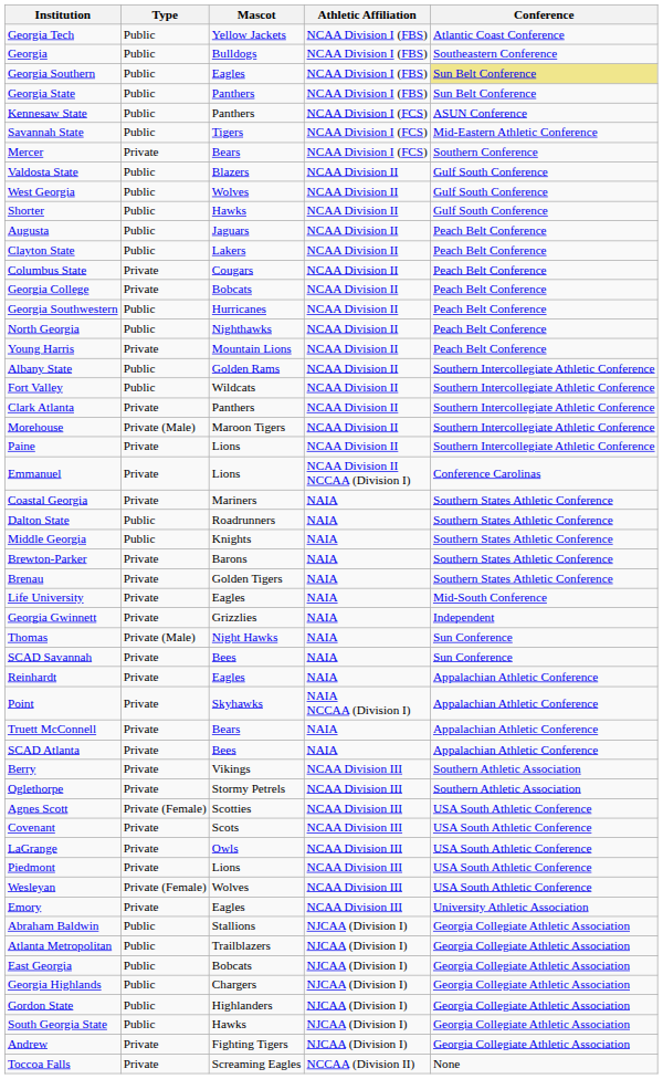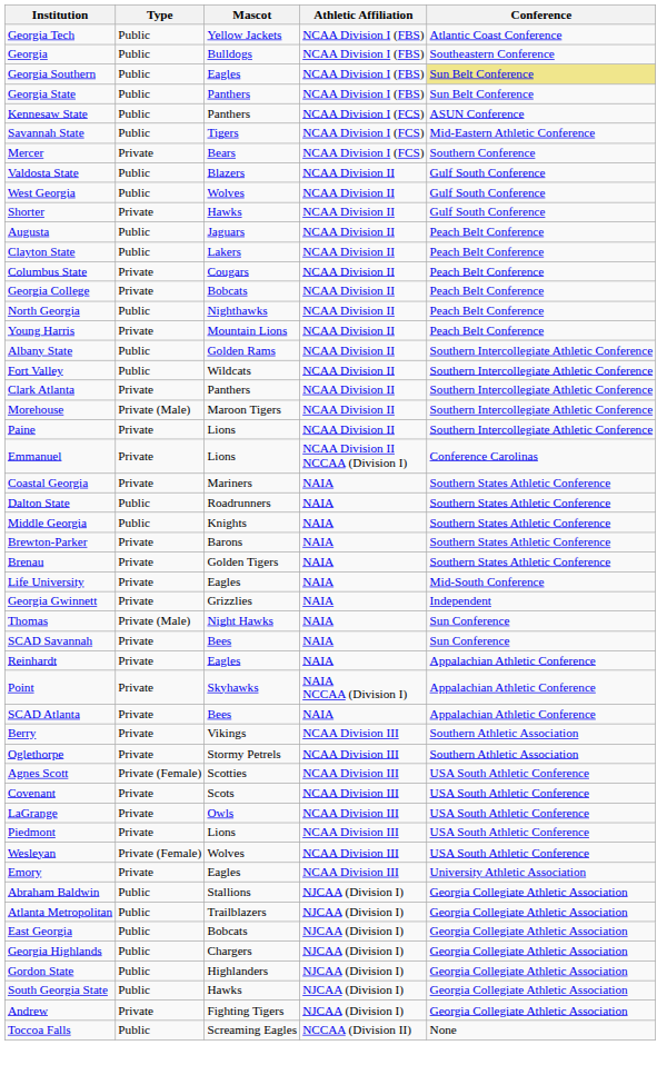Shorter | Type: Public -> Private
- row: Georgia Southwestern | Public | Hurricanes | NCAA Division II | Peach Belt Conference
- row: Truett McConnell | Private | Bears | NAIA | Appalachian Athletic Conference
Toccoa Falls | Type: Private -> Public
